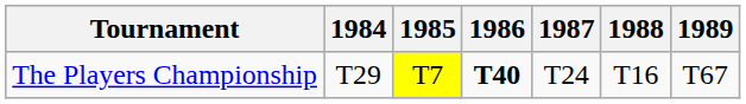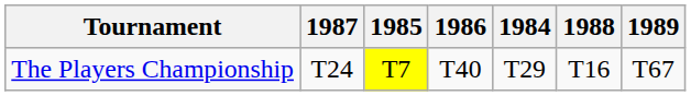columns swapped: 1984 <-> 1987
The Players Championship | 1986: bold -> normal
